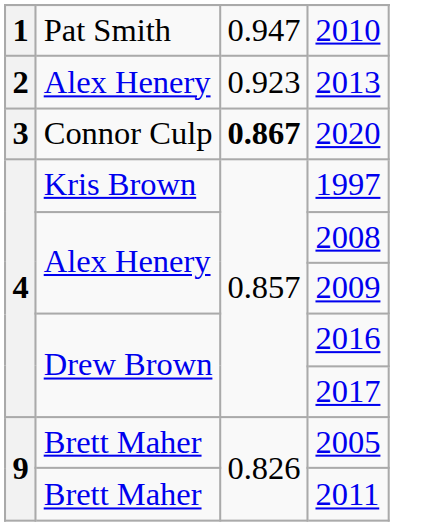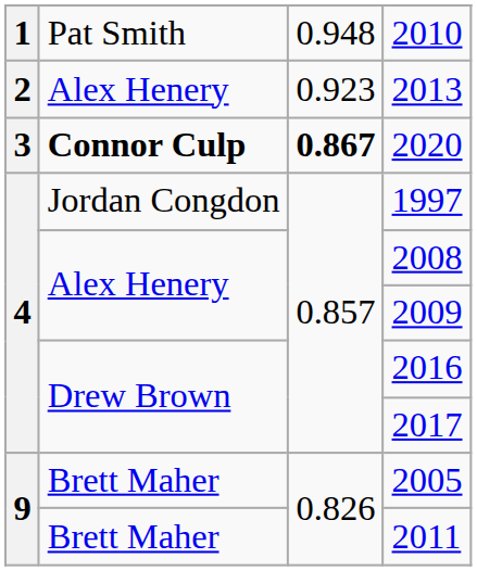2010 | column 3: 0.947 -> 0.948
2020 | column 2: normal -> bold
1997 | column 2: Kris Brown -> Jordan Congdon
